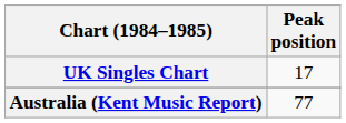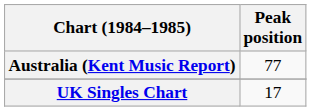rows swapped: Australia (Kent Music Report) <-> UK Singles Chart
